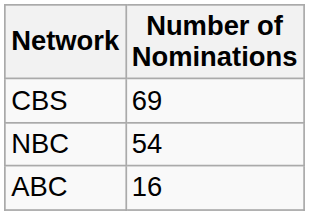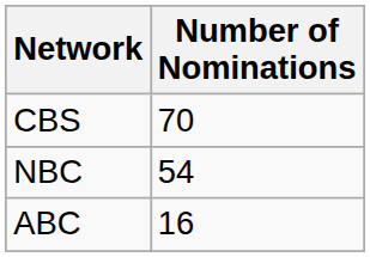CBS | Number of Nominations: 69 -> 70
